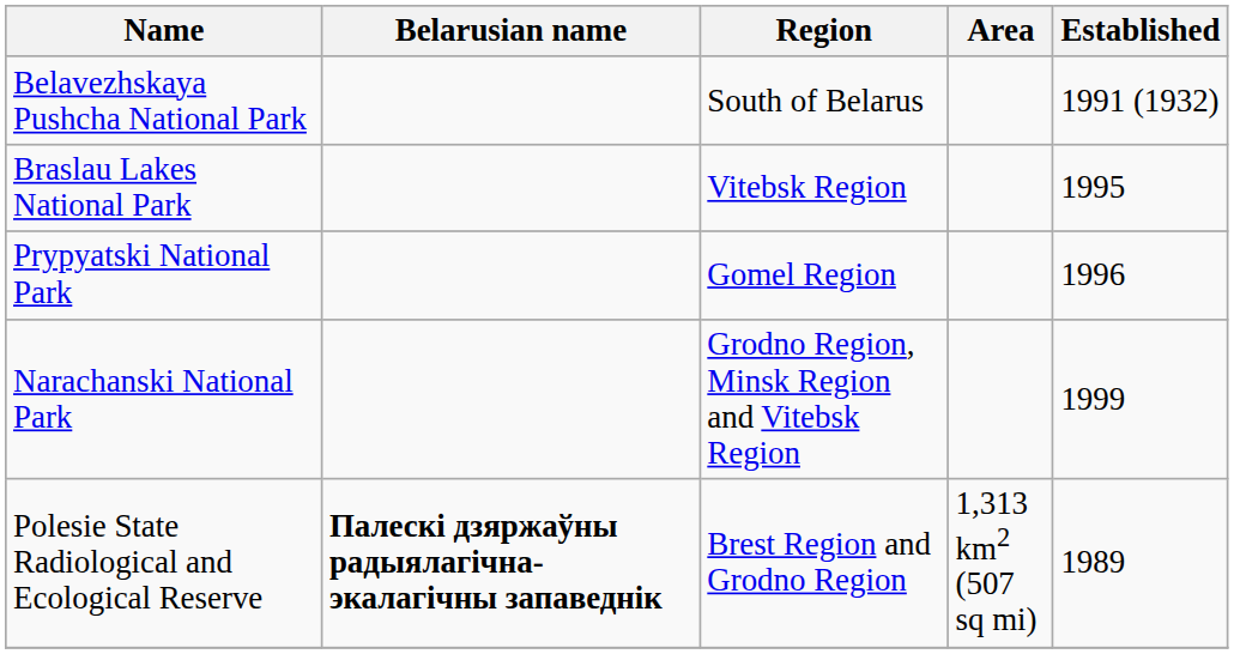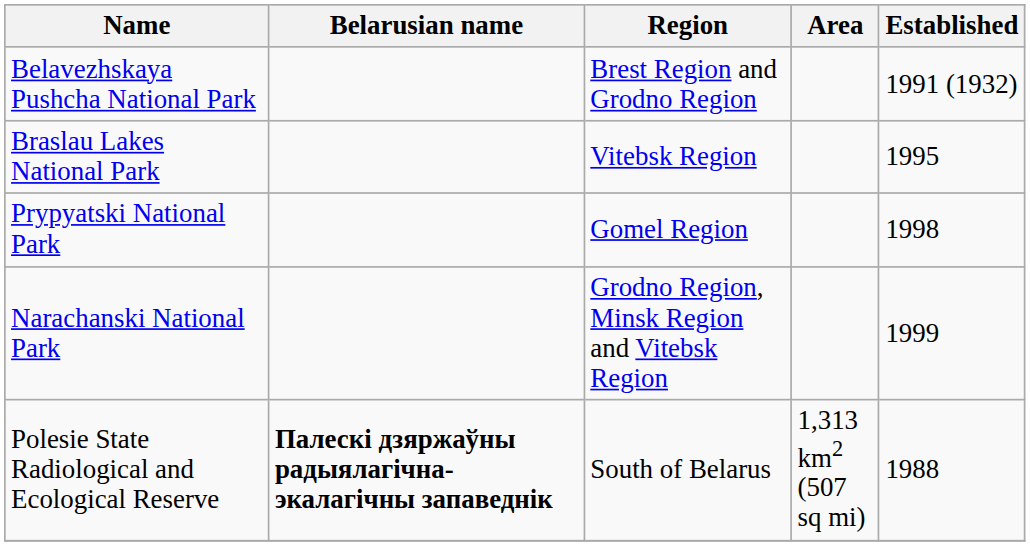Belavezhskaya Pushcha National Park | Region: South of Belarus -> Brest Region and Grodno Region
Prypyatski National Park | Established: 1996 -> 1998
Polesie State Radiological and Ecological Reserve | Region: Brest Region and Grodno Region -> South of Belarus
Polesie State Radiological and Ecological Reserve | Established: 1989 -> 1988
